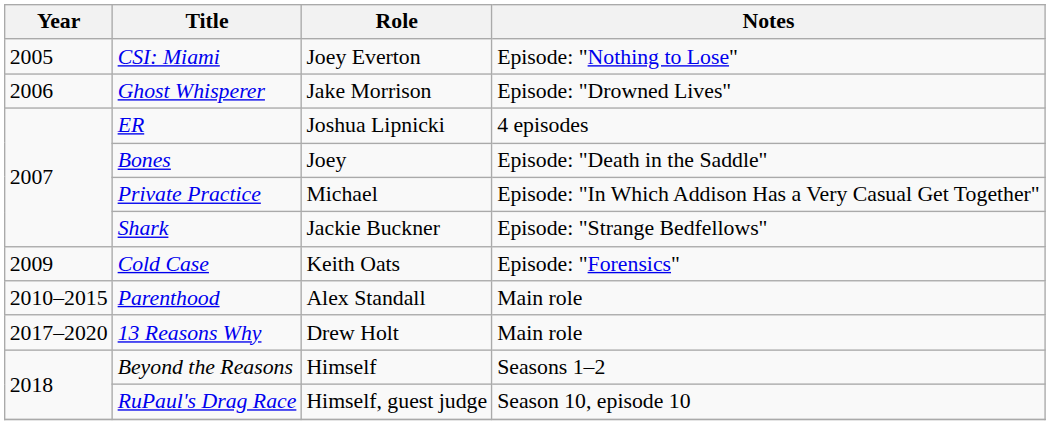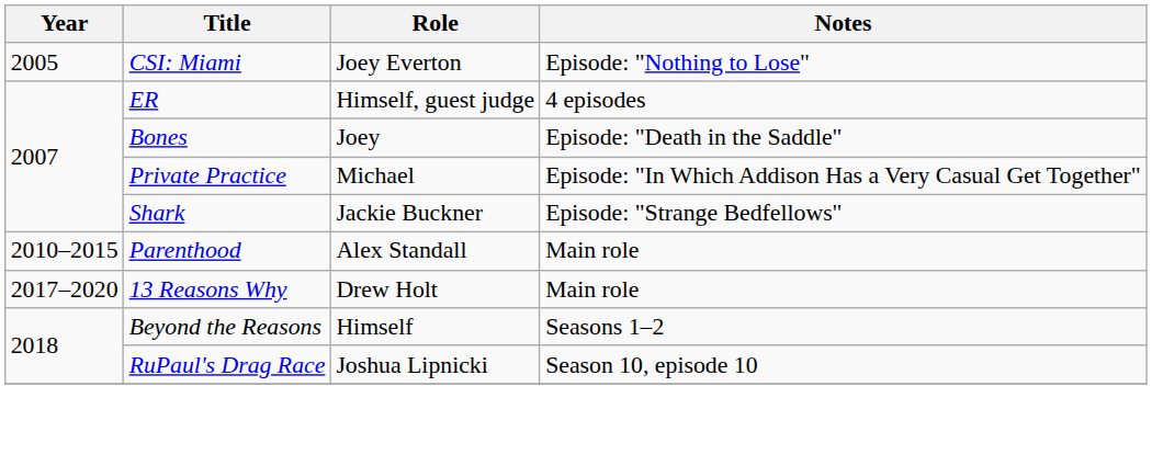- row: 2006 | Ghost Whisperer | Jake Morrison | Episode: "Drowned Lives"
ER | Role: Joshua Lipnicki -> Himself, guest judge
- row: 2009 | Cold Case | Keith Oats | Episode: "Forensics"
RuPaul's Drag Race | Role: Himself, guest judge -> Joshua Lipnicki
